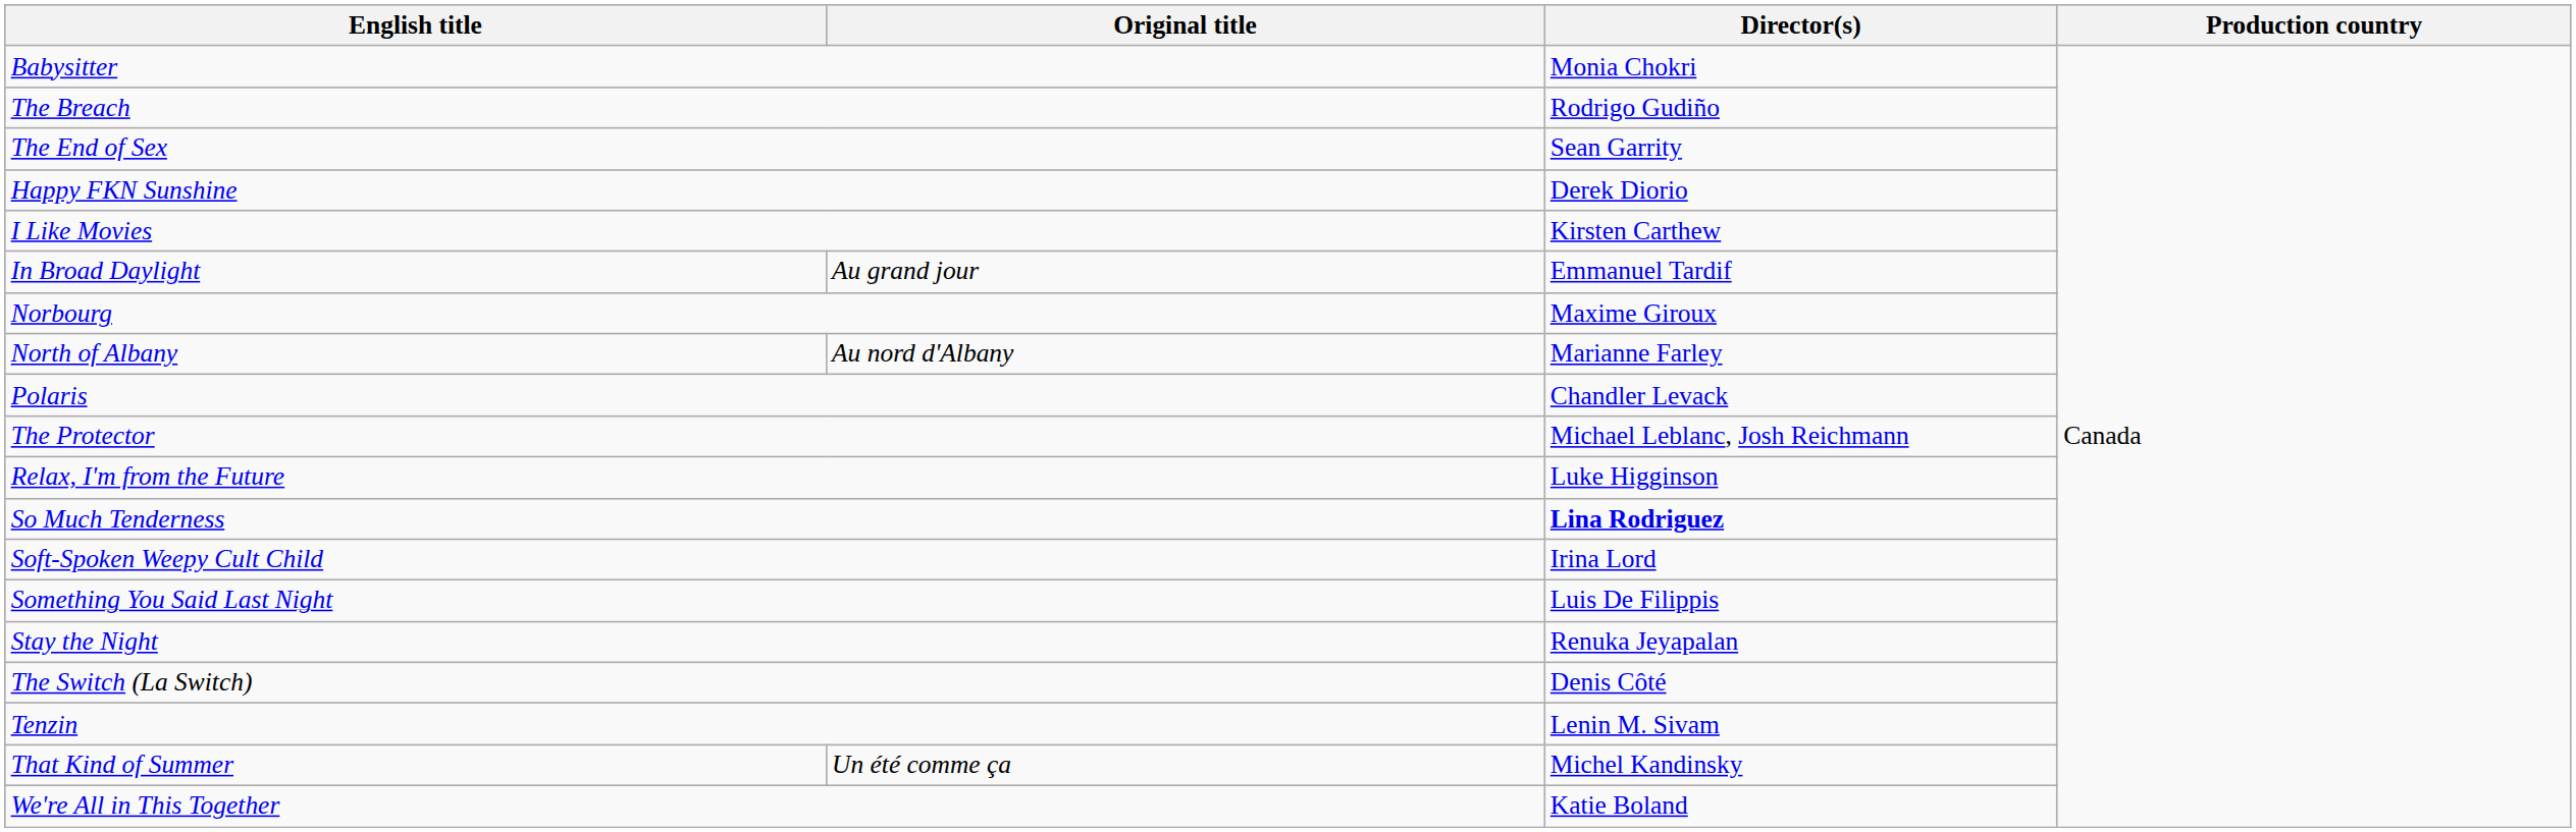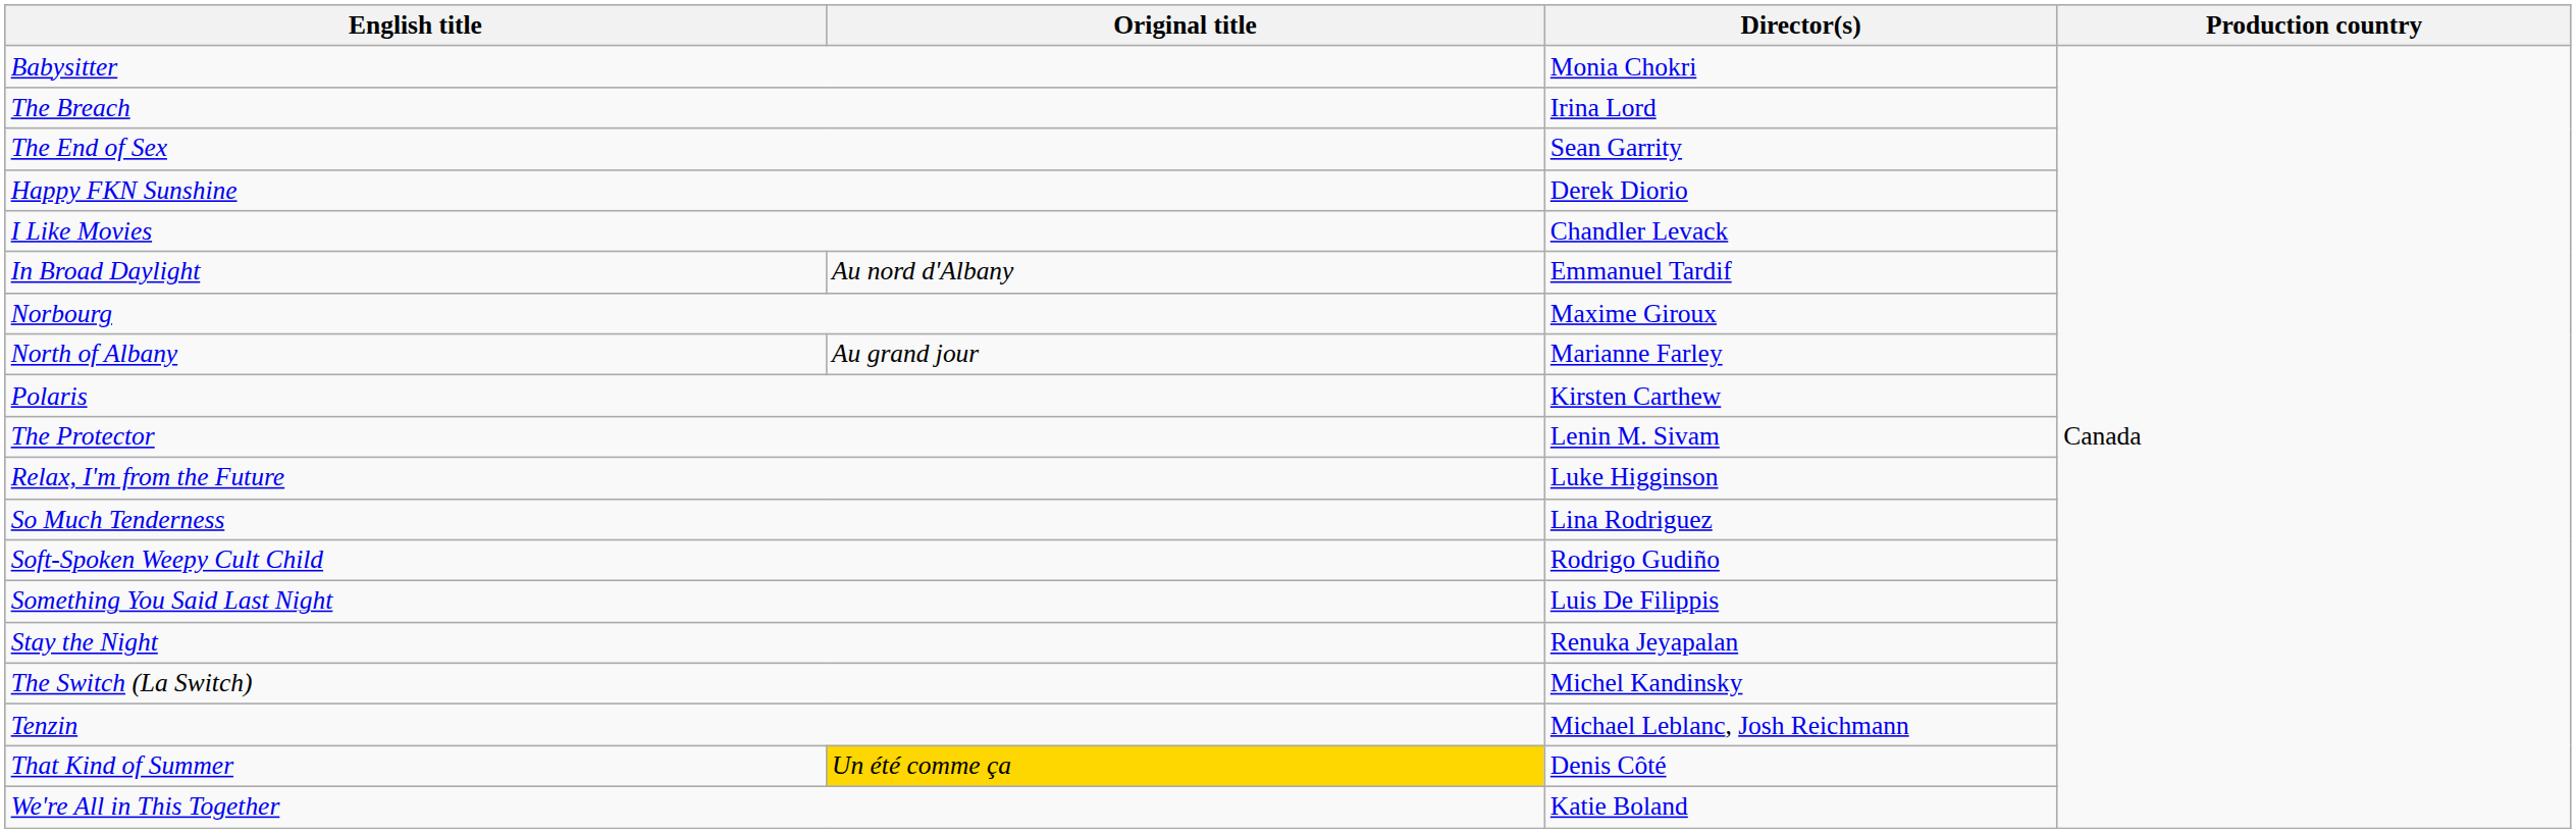The Breach | Director(s): Rodrigo Gudiño -> Irina Lord
I Like Movies | Director(s): Kirsten Carthew -> Chandler Levack
In Broad Daylight | Original title: Au grand jour -> Au nord d'Albany
North of Albany | Original title: Au nord d'Albany -> Au grand jour
Polaris | Director(s): Chandler Levack -> Kirsten Carthew
The Protector | Director(s): Michael Leblanc, Josh Reichmann -> Lenin M. Sivam
So Much Tenderness | Director(s): bold -> normal
Soft-Spoken Weepy Cult Child | Director(s): Irina Lord -> Rodrigo Gudiño
The Switch (La Switch) | Director(s): Denis Côté -> Michel Kandinsky
Tenzin | Director(s): Lenin M. Sivam -> Michael Leblanc, Josh Reichmann
That Kind of Summer | Original title: no background -> gold background
That Kind of Summer | Director(s): Michel Kandinsky -> Denis Côté
